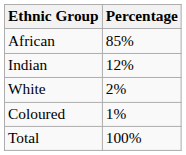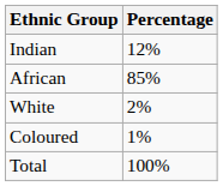rows swapped: African <-> Indian
